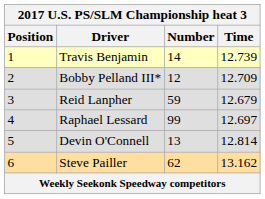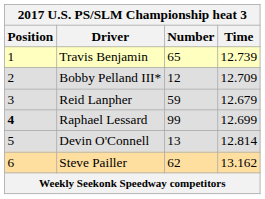Travis Benjamin | Number: 14 -> 65
Raphael Lessard | Position: normal -> bold
Raphael Lessard | Time: 12.697 -> 12.699
